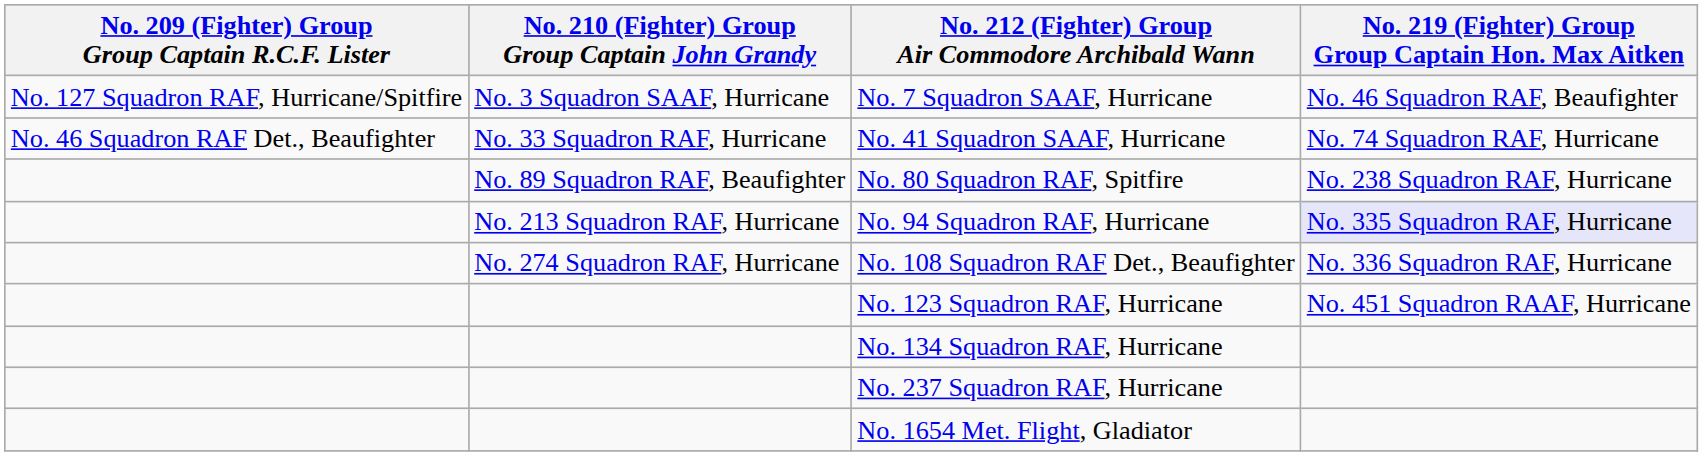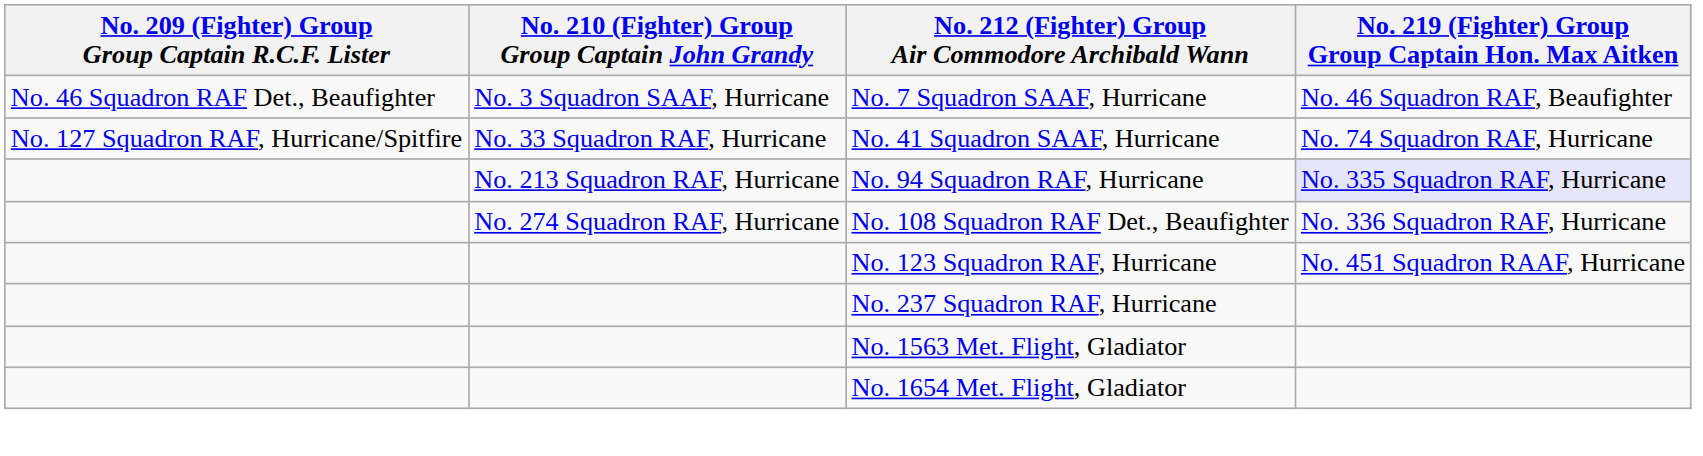No. 7 Squadron SAAF, Hurricane | No. 209 (Fighter) Group Group Captain R.C.F. Lister: No. 127 Squadron RAF, Hurricane/Spitfire -> No. 46 Squadron RAF Det., Beaufighter
No. 41 Squadron SAAF, Hurricane | No. 209 (Fighter) Group Group Captain R.C.F. Lister: No. 46 Squadron RAF Det., Beaufighter -> No. 127 Squadron RAF, Hurricane/Spitfire
- row: No. 89 Squadron RAF, Beaufighter | No. 80 Squadron RAF, Spitfire | No. 238 Squadron RAF, Hurricane
- row: No. 134 Squadron RAF, Hurricane
+ row: No. 1563 Met. Flight, Gladiator
